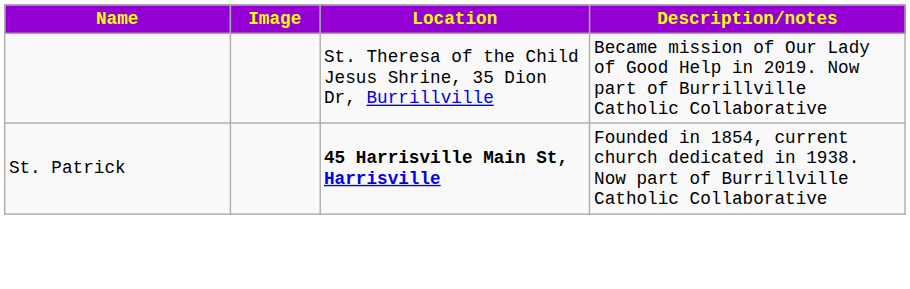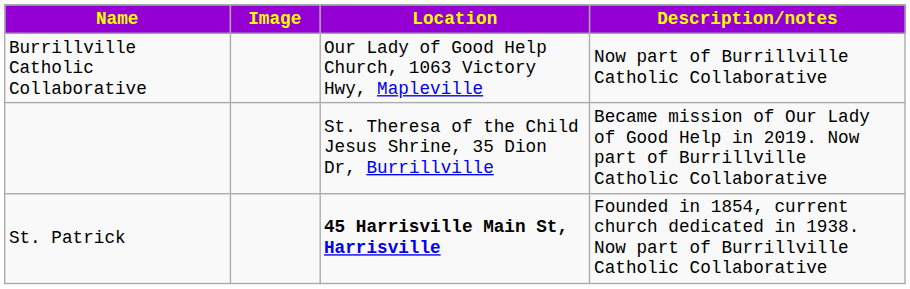+ row: Burrillville Catholic Collaborative | Our Lady of Good Help Church, 1063 Victory Hwy, Mapleville | Now part of Burrillville Catholic Collaborative
